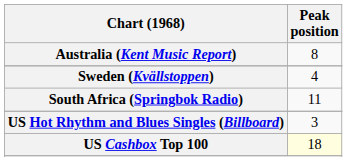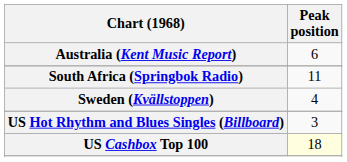Australia (Kent Music Report) | Peak position: 8 -> 6
rows swapped: South Africa (Springbok Radio) <-> Sweden (Kvällstoppen)
